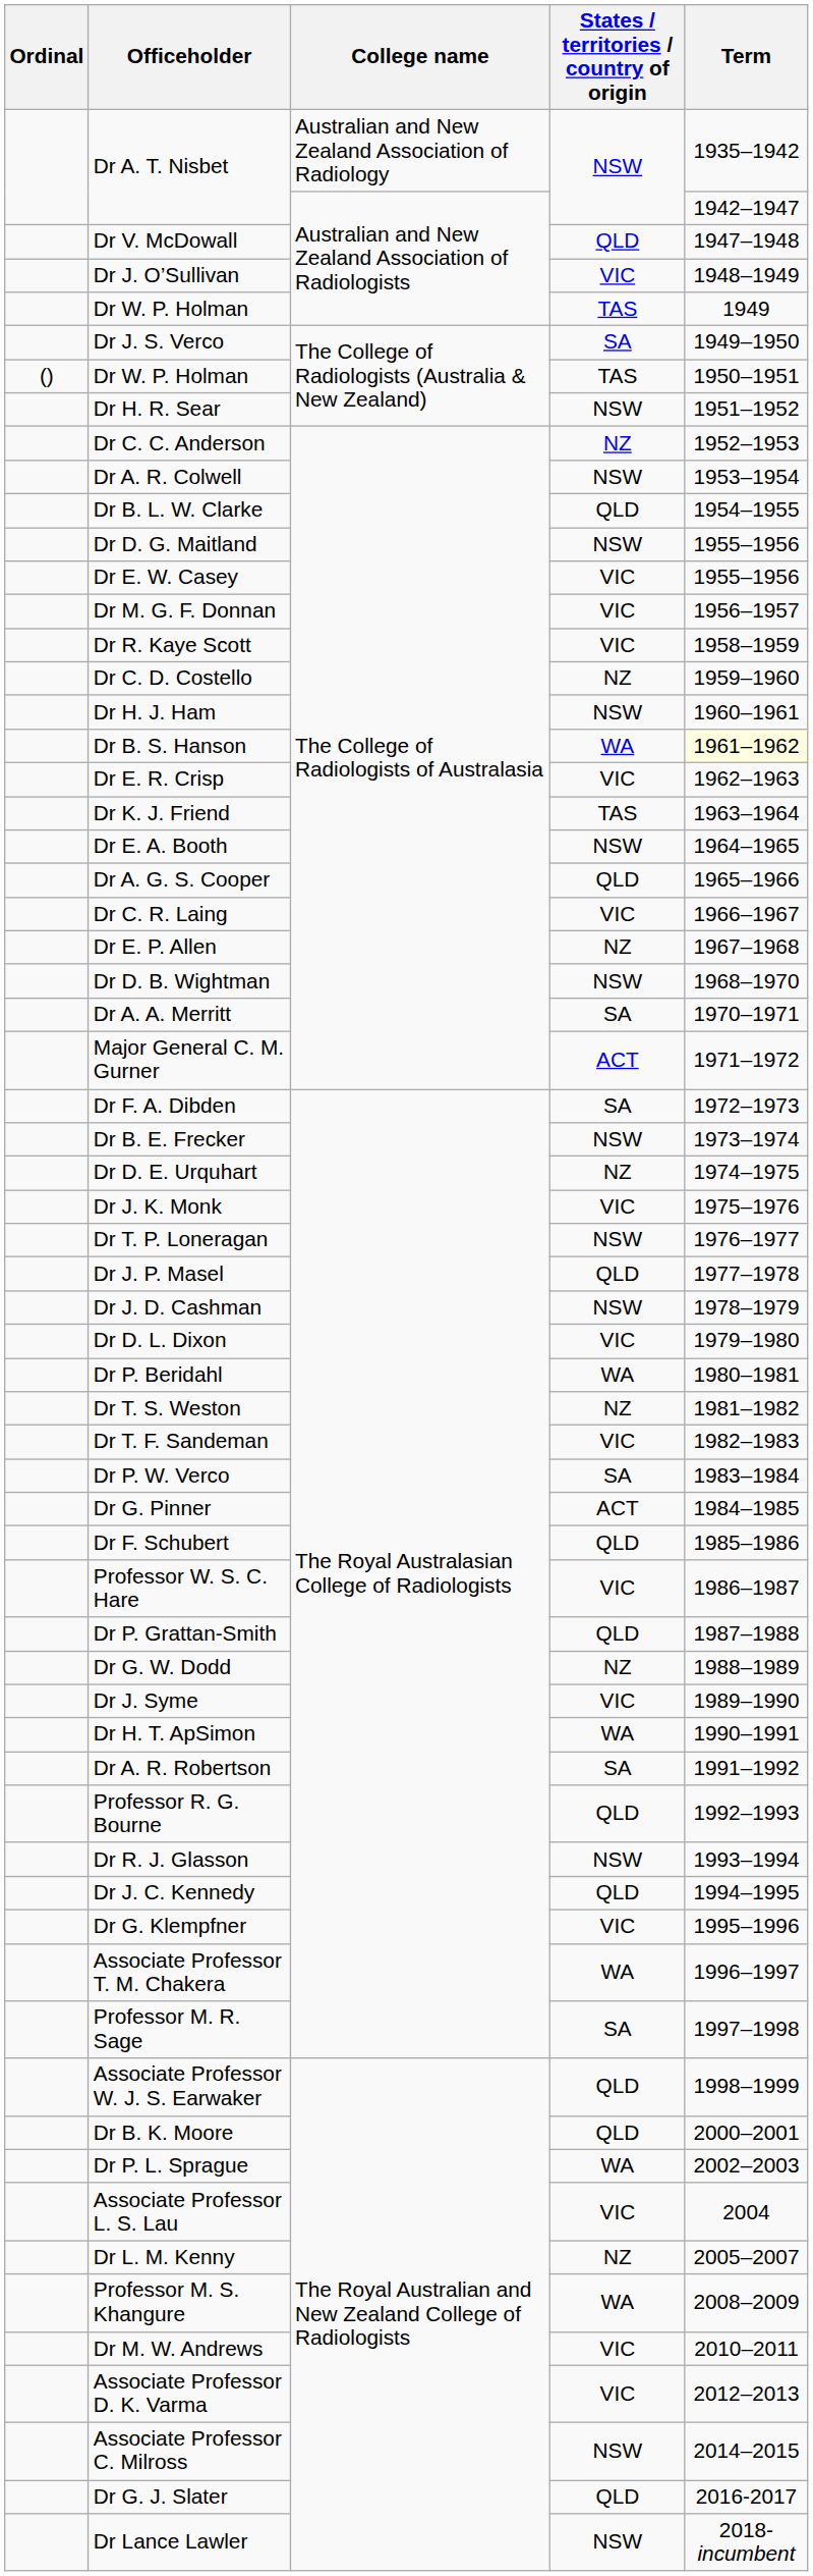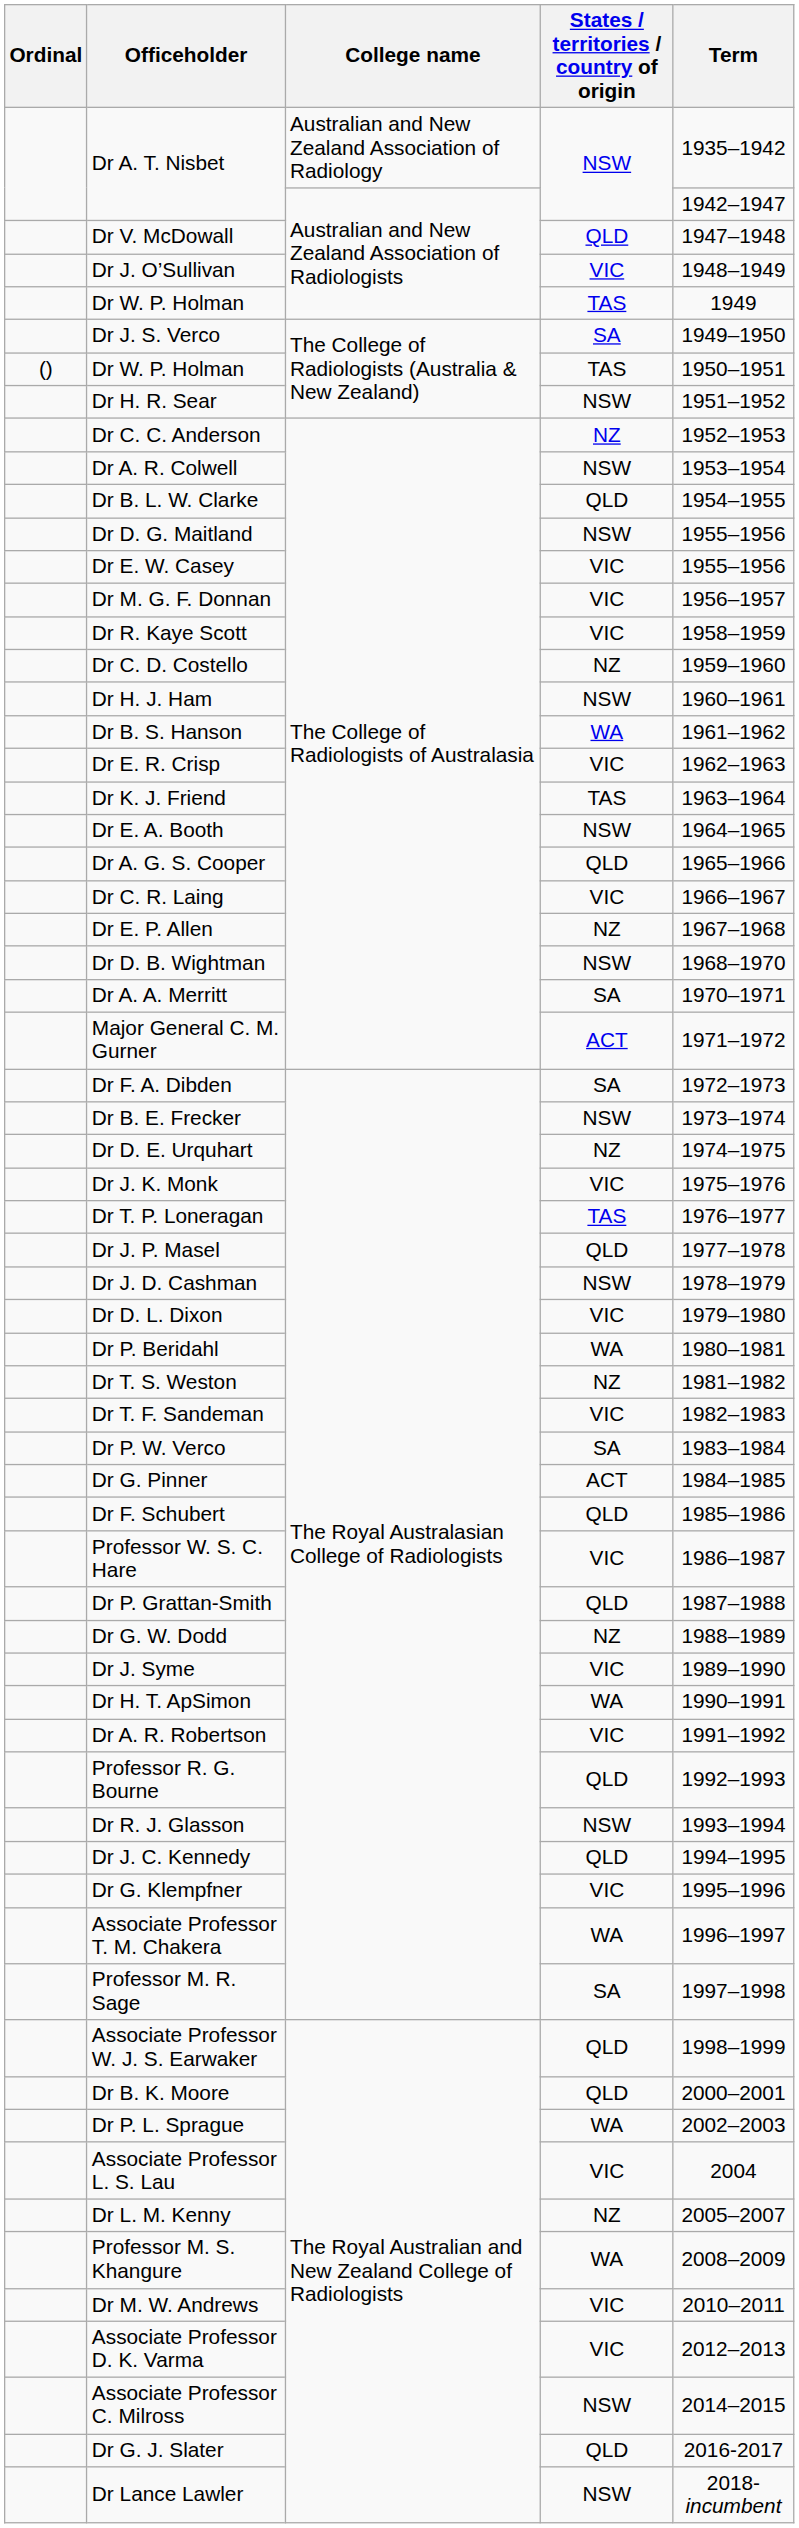Dr B. S. Hanson | Term: lightyellow background -> no background
Dr T. P. Loneragan | States / territories / country of origin: NSW -> TAS
Dr A. R. Robertson | States / territories / country of origin: SA -> VIC
